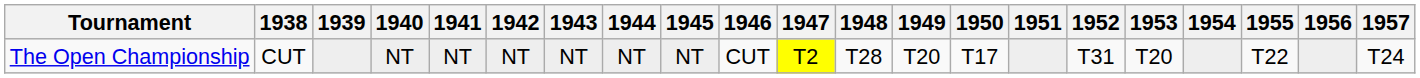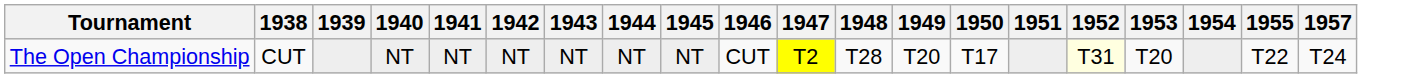- column: 1956
The Open Championship | 1952: no background -> lightyellow background
